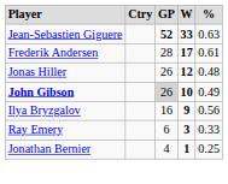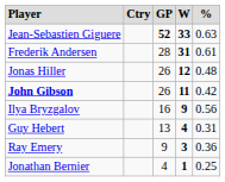Frederik Andersen | column 4: 17 -> 31
John Gibson | column 3: lightgrey background -> no background
John Gibson | column 4: 10 -> 11
John Gibson | column 5: 0.49 -> 0.42
+ row: Guy Hebert | 13 | 4 | 0.31
Ray Emery | column 3: 6 -> 9
Ray Emery | column 5: 0.33 -> 0.36
